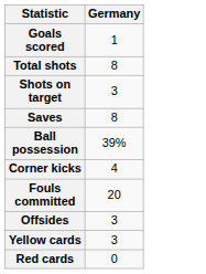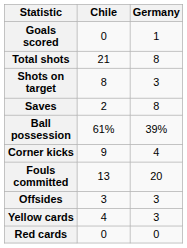+ column: Chile | 0 | 21 | 8 | 2 | 61% | 9 | 13 | 3 | 4 | 0
